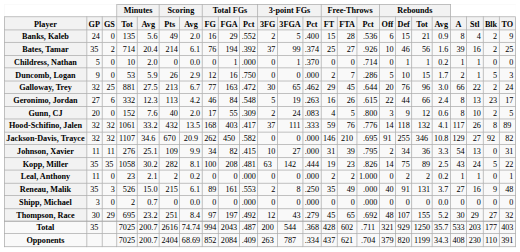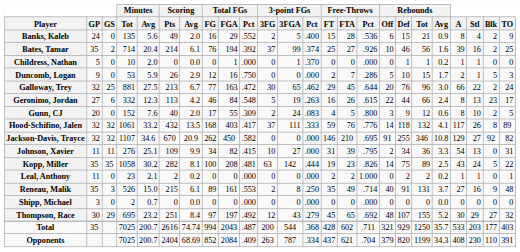Childress, Nathan | Free-Throws / Pct: .714 -> .000
Reneau, Malik | Free-Throws / Pct: .000 -> .714
